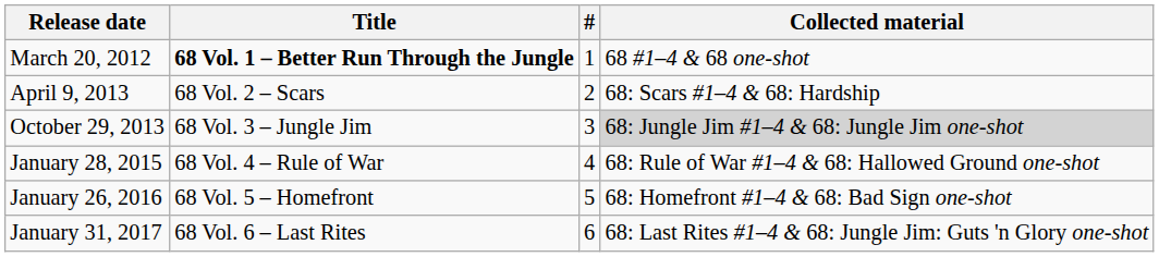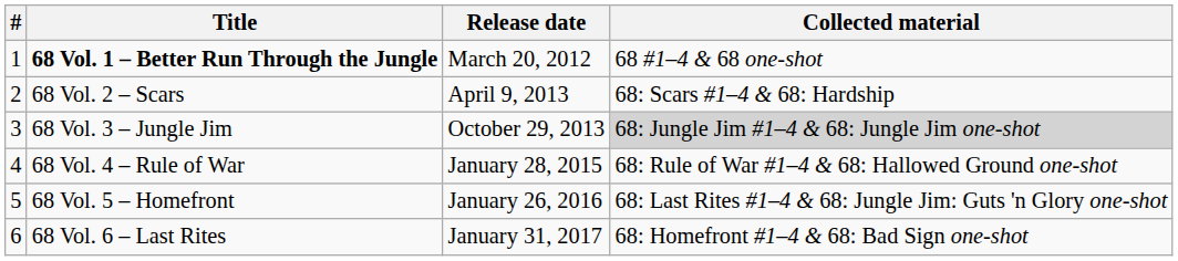columns swapped: # <-> Release date
68 Vol. 5 – Homefront | Collected material: 68: Homefront #1–4 & 68: Bad Sign one-shot -> 68: Last Rites #1–4 & 68: Jungle Jim: Guts 'n Glory one-shot
68 Vol. 6 – Last Rites | Collected material: 68: Last Rites #1–4 & 68: Jungle Jim: Guts 'n Glory one-shot -> 68: Homefront #1–4 & 68: Bad Sign one-shot
